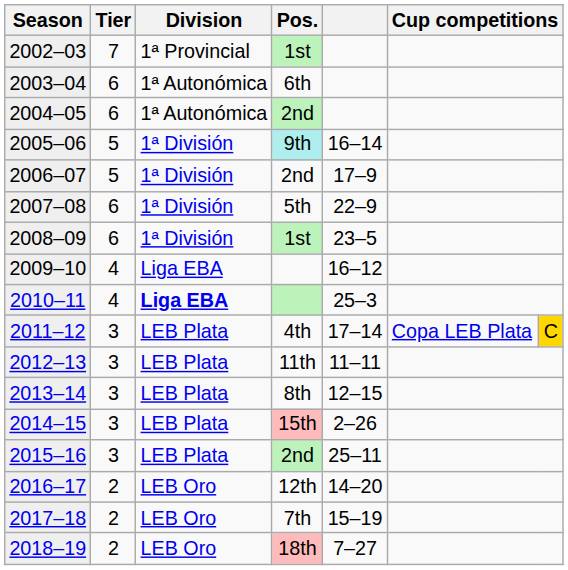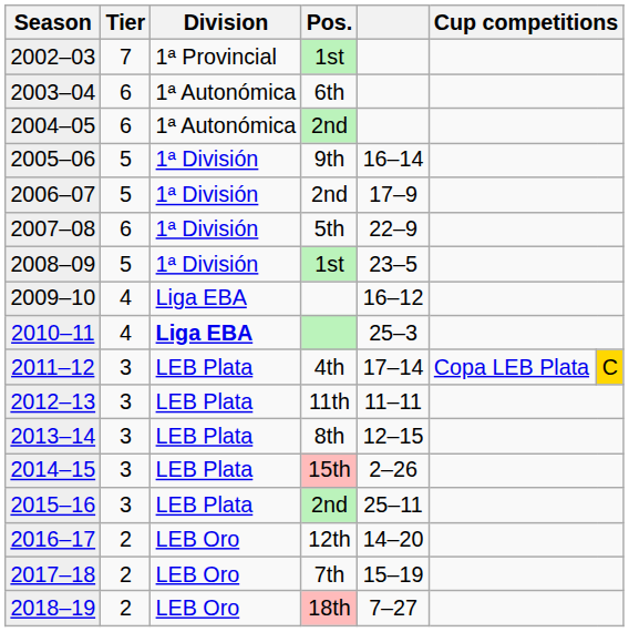2005–06 | Pos.: paleturquoise background -> no background
2008–09 | Tier: 6 -> 5
